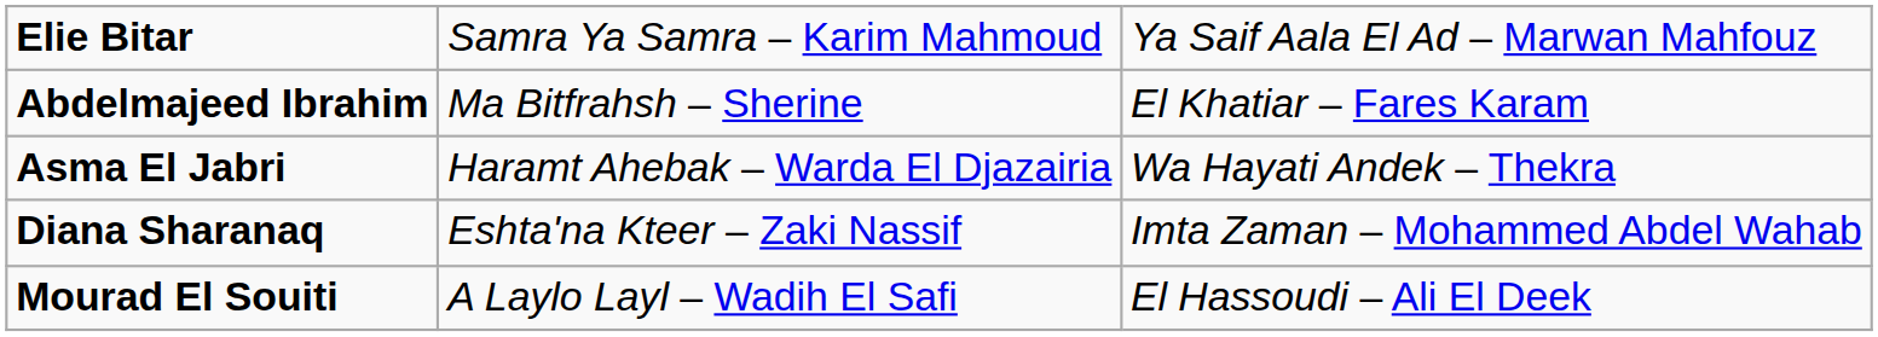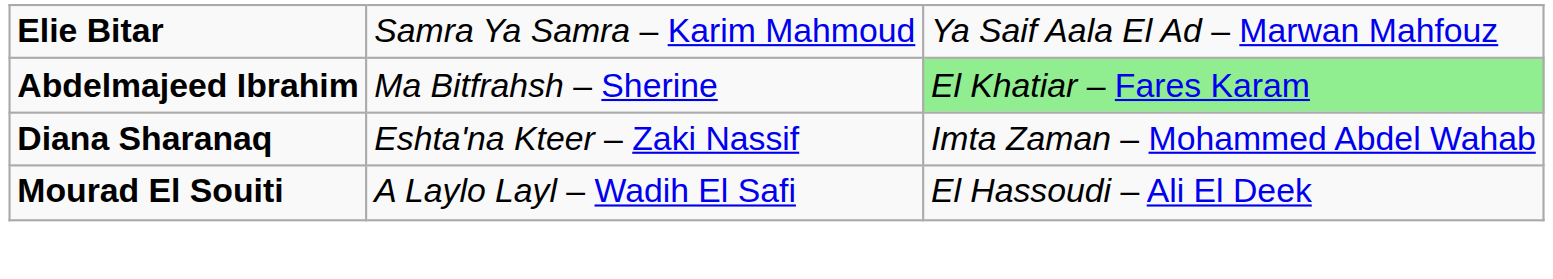Abdelmajeed Ibrahim | column 3: no background -> lightgreen background
- row: Asma El Jabri | Haramt Ahebak – Warda El Djazairia | Wa Hayati Andek – Thekra
